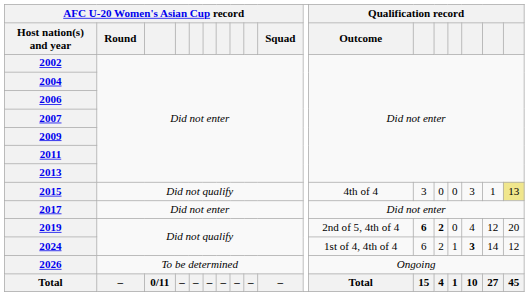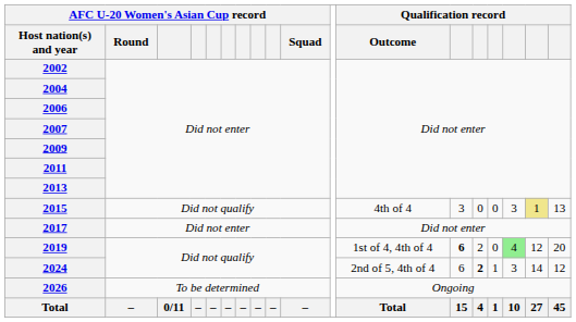2015 | column 17: no background -> khaki background
2015 | column 18: khaki background -> no background
2019 | Qualification record / Outcome: 2nd of 5, 4th of 4 -> 1st of 4, 4th of 4
2019 | column 14: bold -> normal
2019 | column 16: no background -> lightgreen background
2024 | Qualification record / Outcome: 1st of 4, 4th of 4 -> 2nd of 5, 4th of 4
2024 | column 14: normal -> bold
2024 | column 16: bold -> normal
